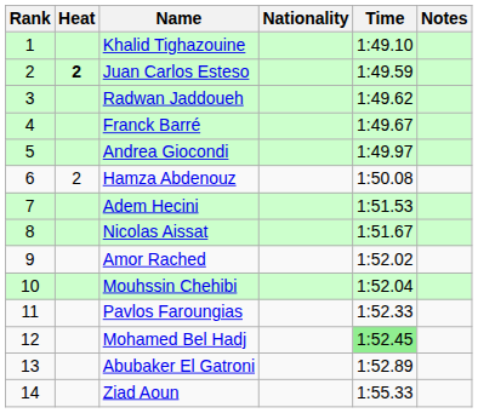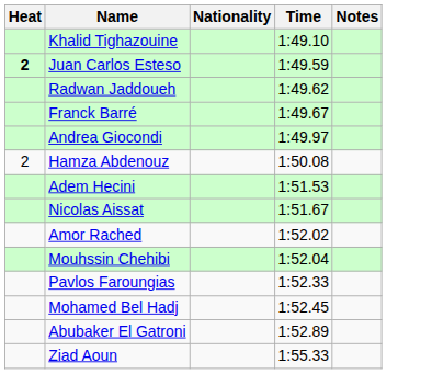- column: Rank | 1 | 2 | 3 | 4 | 5 | 6 | 7 | 8 | 9 | 10 | 11 | 12 | 13 | 14
Mohamed Bel Hadj | Time: lightgreen background -> no background
